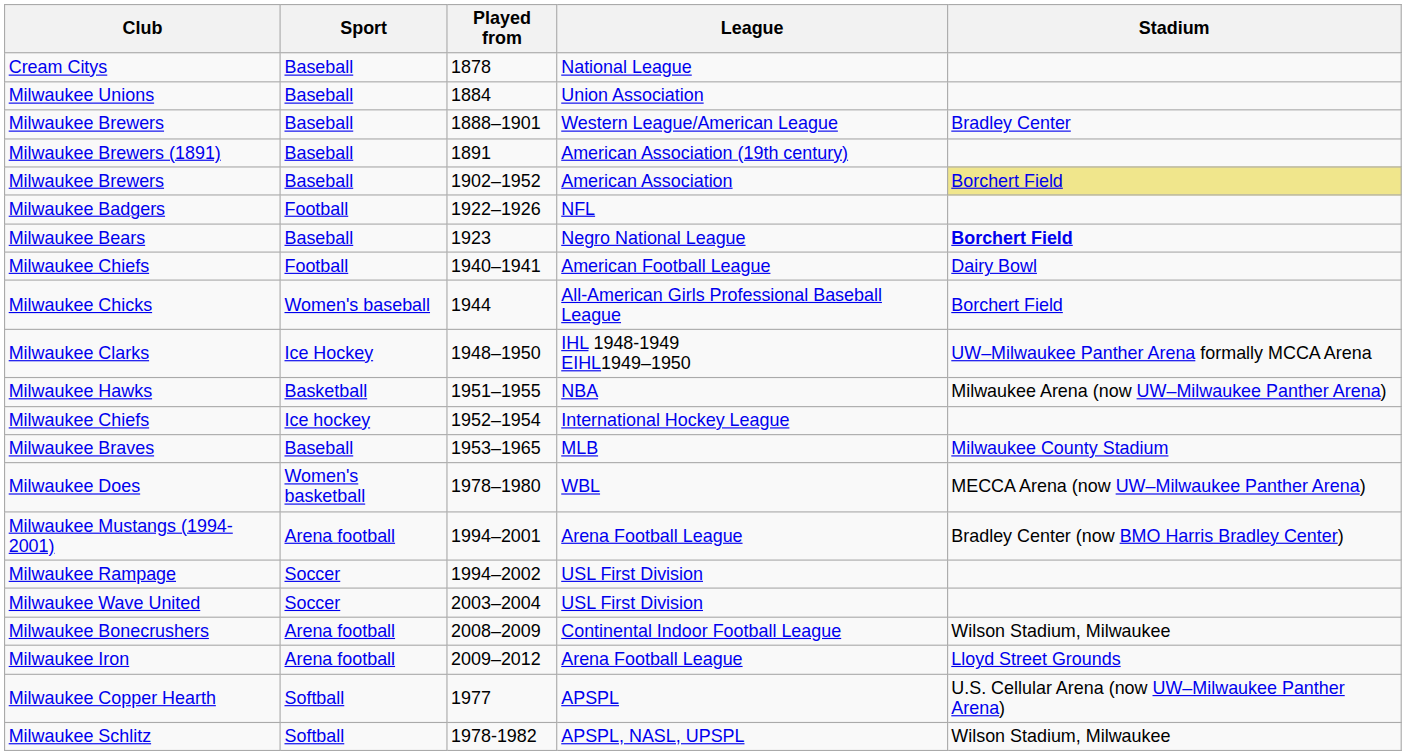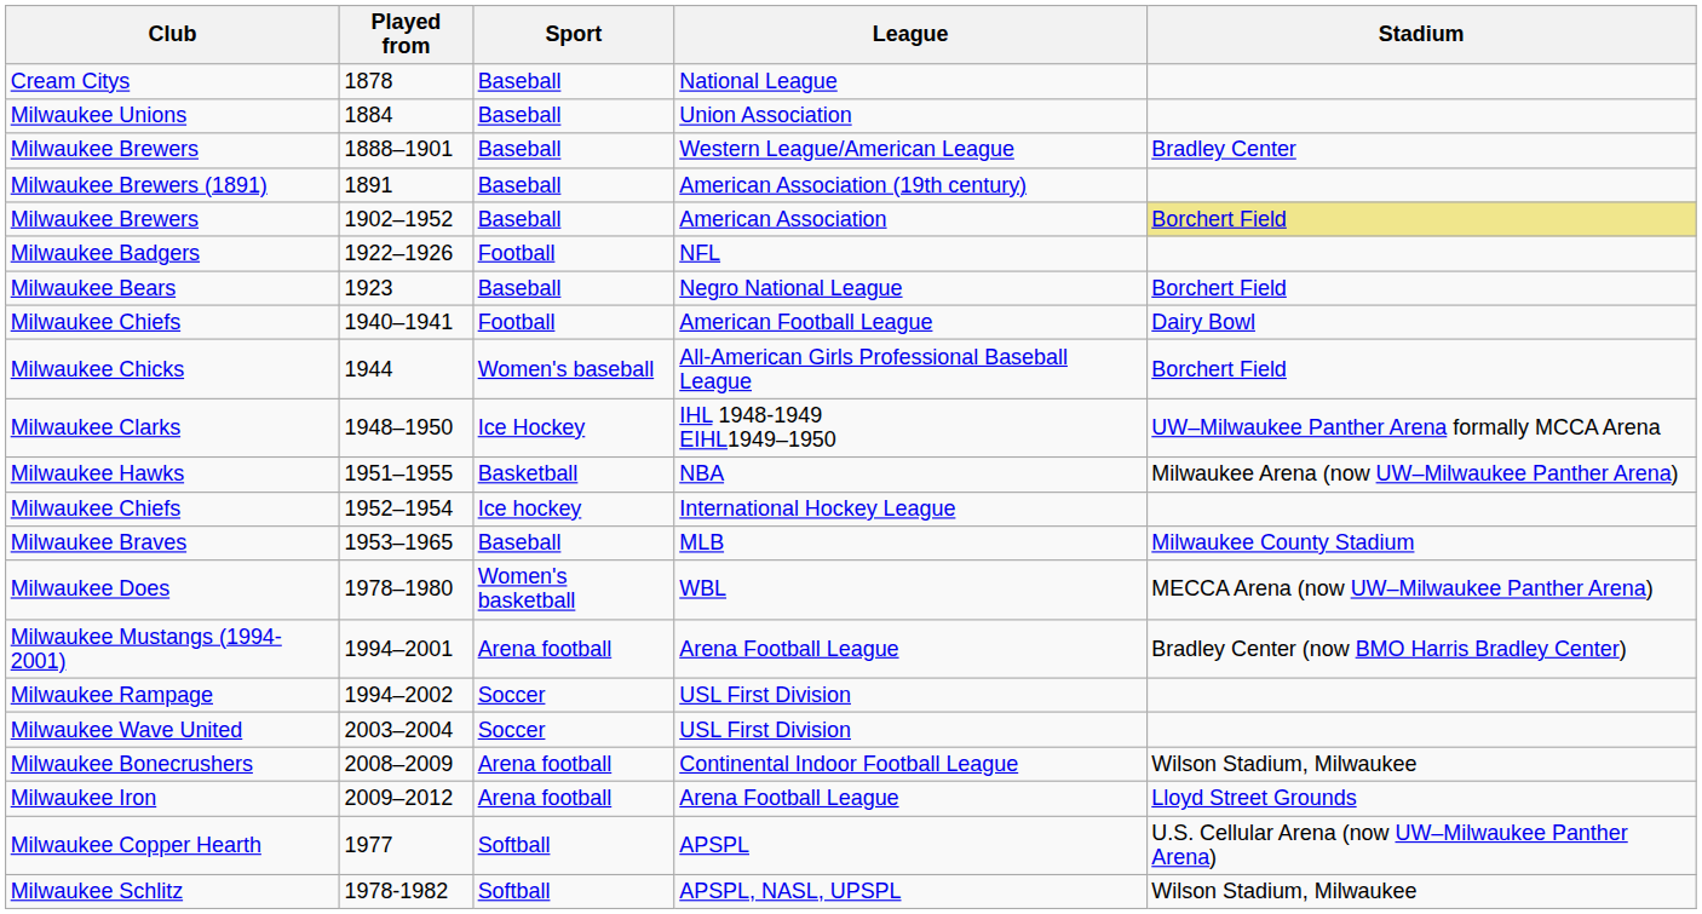columns swapped: Sport <-> Played from
Milwaukee Bears | Stadium: bold -> normal
